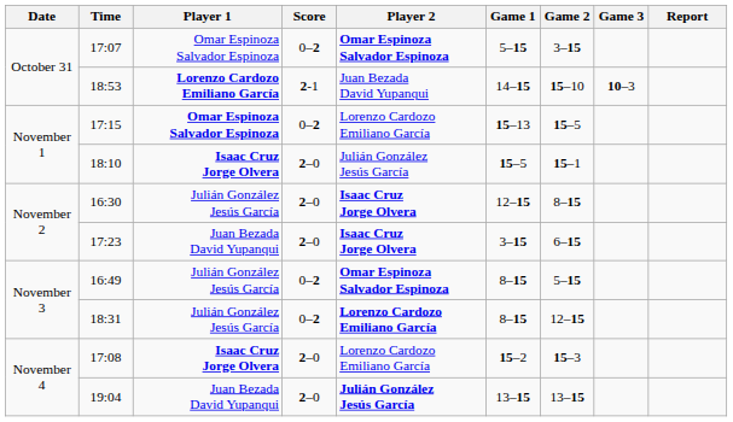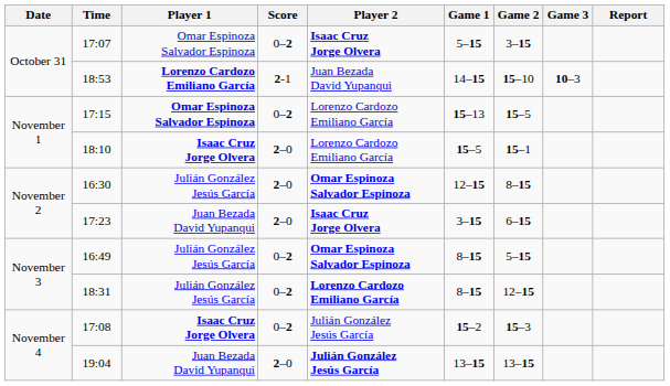17:07 | Player 2: Omar Espinoza Salvador Espinoza -> Isaac Cruz Jorge Olvera
18:10 | Player 2: Julián González Jesús García -> Lorenzo Cardozo Emiliano García
16:30 | Player 2: Isaac Cruz Jorge Olvera -> Omar Espinoza Salvador Espinoza
17:08 | Score: 2–0 -> 0–2
17:08 | Player 2: Lorenzo Cardozo Emiliano García -> Julián González Jesús García
